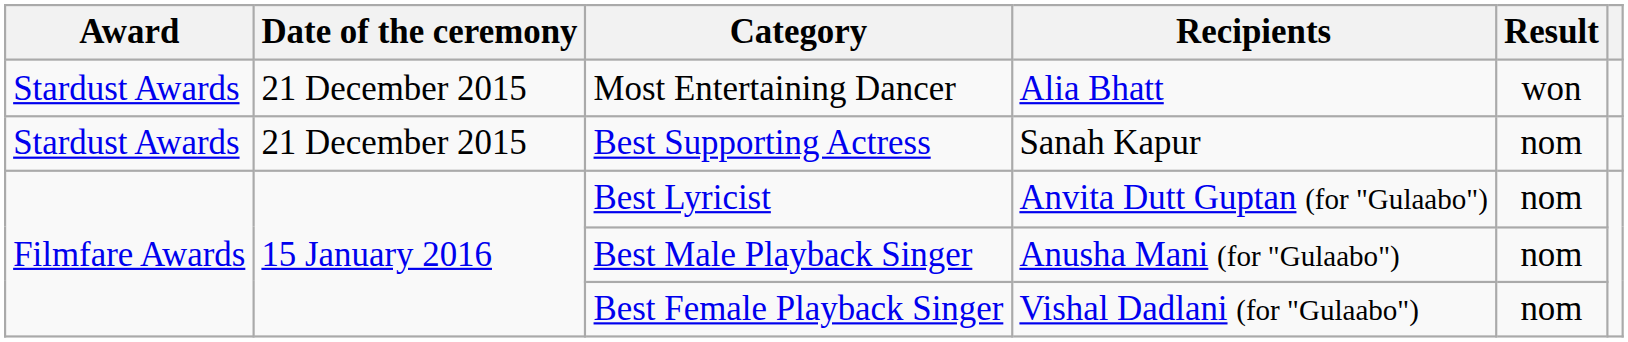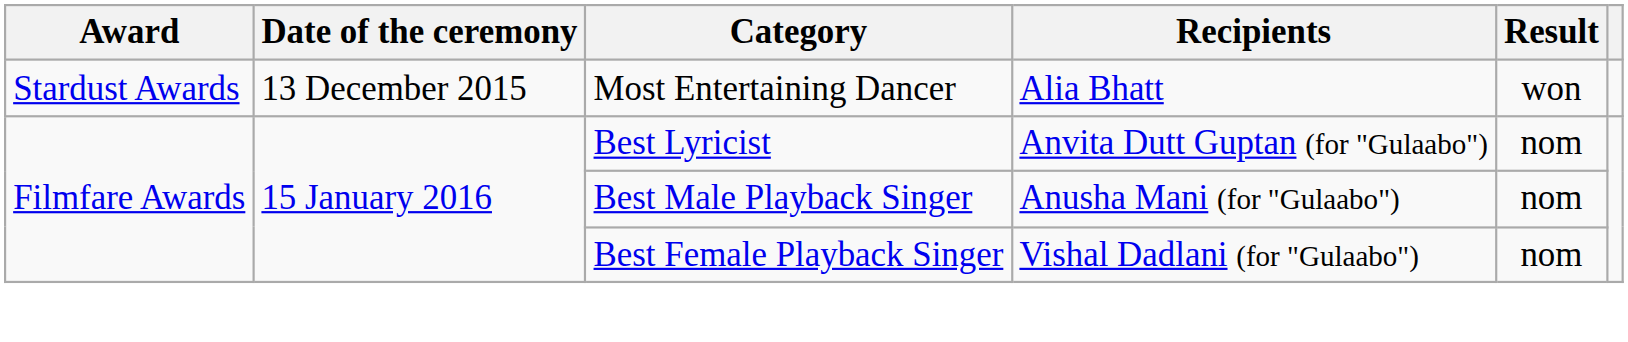Most Entertaining Dancer | Date of the ceremony: 21 December 2015 -> 13 December 2015
- row: Stardust Awards | 21 December 2015 | Best Supporting Actress | Sanah Kapur | nom
